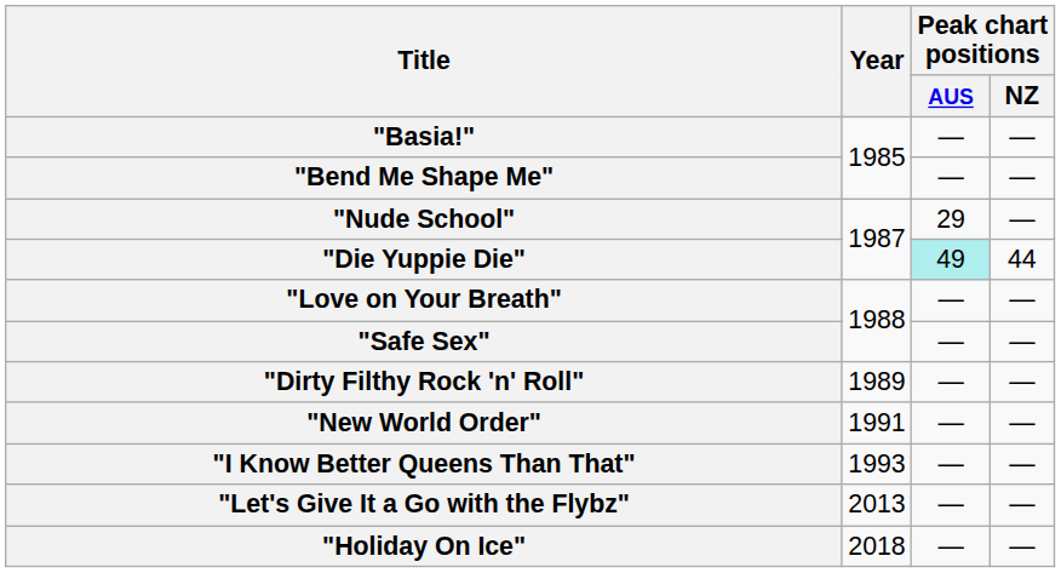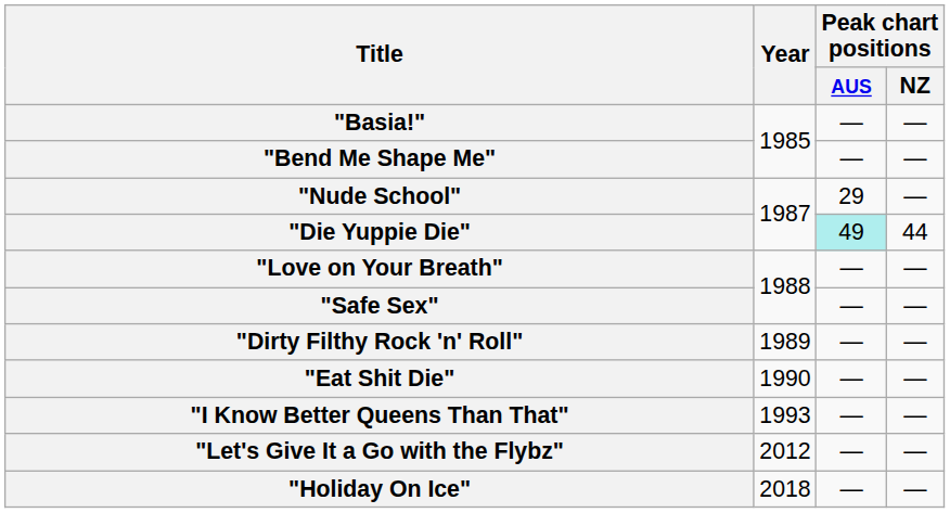+ row: "Eat Shit Die" | 1990 | — | —
- row: "New World Order" | 1991 | — | —
"Let's Give It a Go with the Flybz" | Year: 2013 -> 2012
